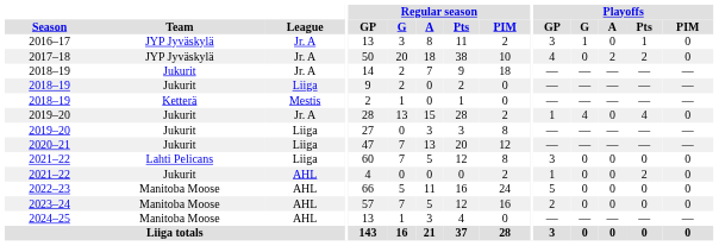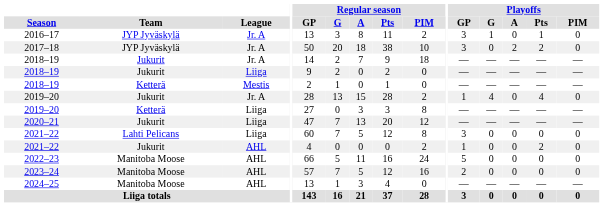2017–18 | Playoffs / GP: 4 -> 3
2019–20 / Liiga | Team: Jukurit -> Ketterä
